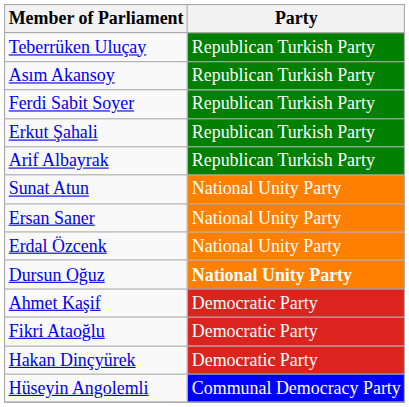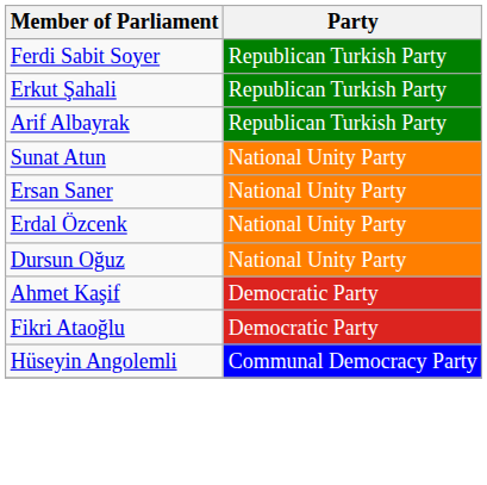- row: Teberrüken Uluçay | Republican Turkish Party
- row: Asım Akansoy | Republican Turkish Party
Dursun Oğuz | Party: bold -> normal
- row: Hakan Dinçyürek | Democratic Party
